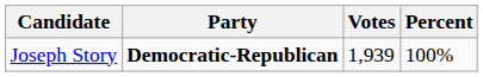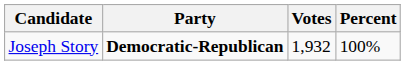Joseph Story | Votes: 1,939 -> 1,932
